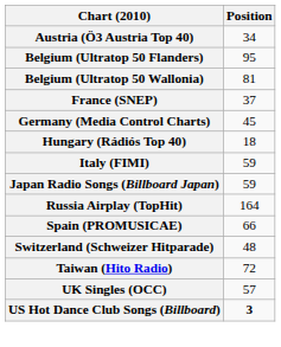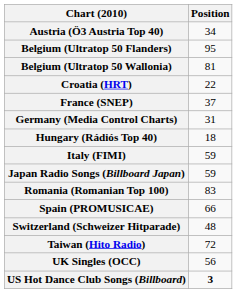+ row: Croatia (HRT) | 22
Germany (Media Control Charts) | Position: 45 -> 31
+ row: Romania (Romanian Top 100) | 83
- row: Russia Airplay (TopHit) | 164
UK Singles (OCC) | Position: 57 -> 56
